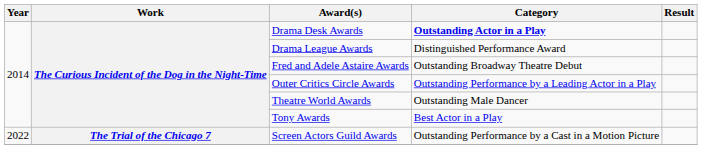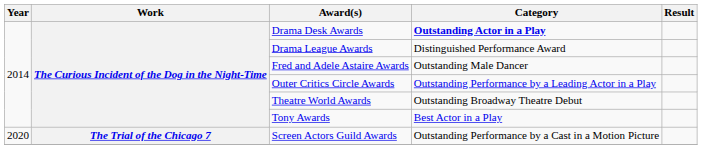Fred and Adele Astaire Awards | Category: Outstanding Broadway Theatre Debut -> Outstanding Male Dancer
Theatre World Awards | Category: Outstanding Male Dancer -> Outstanding Broadway Theatre Debut
Screen Actors Guild Awards | Year: 2022 -> 2020
